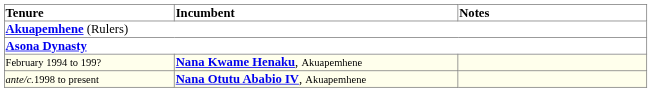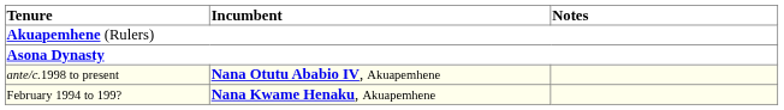rows swapped: February 1994 to 199? <-> ante/c.1998 to present
